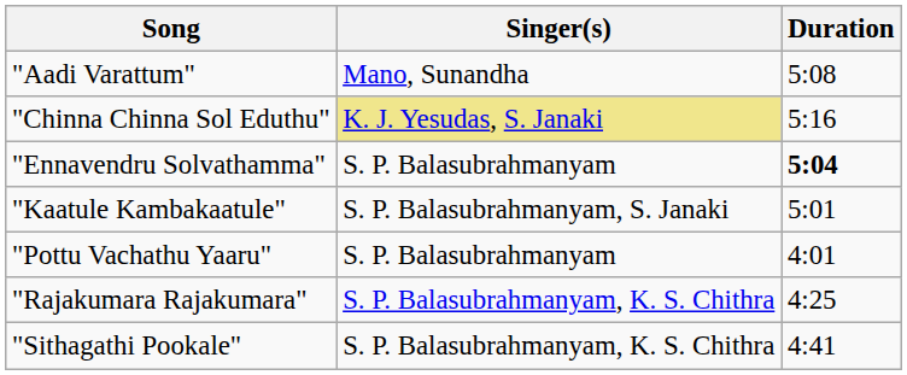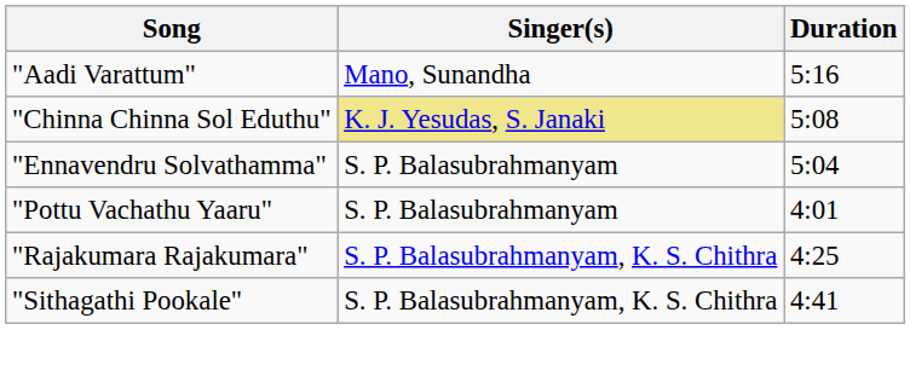"Aadi Varattum" | Duration: 5:08 -> 5:16
"Chinna Chinna Sol Eduthu" | Duration: 5:16 -> 5:08
"Ennavendru Solvathamma" | Duration: bold -> normal
- row: "Kaatule Kambakaatule" | S. P. Balasubrahmanyam, S. Janaki | 5:01
